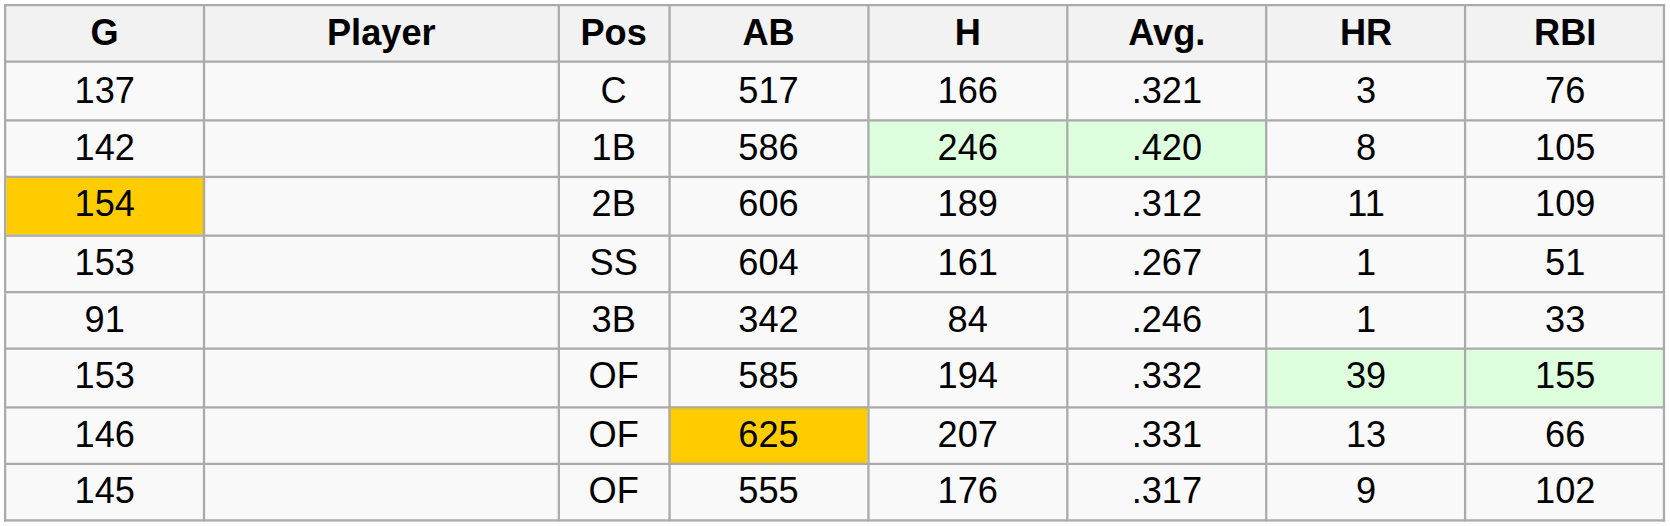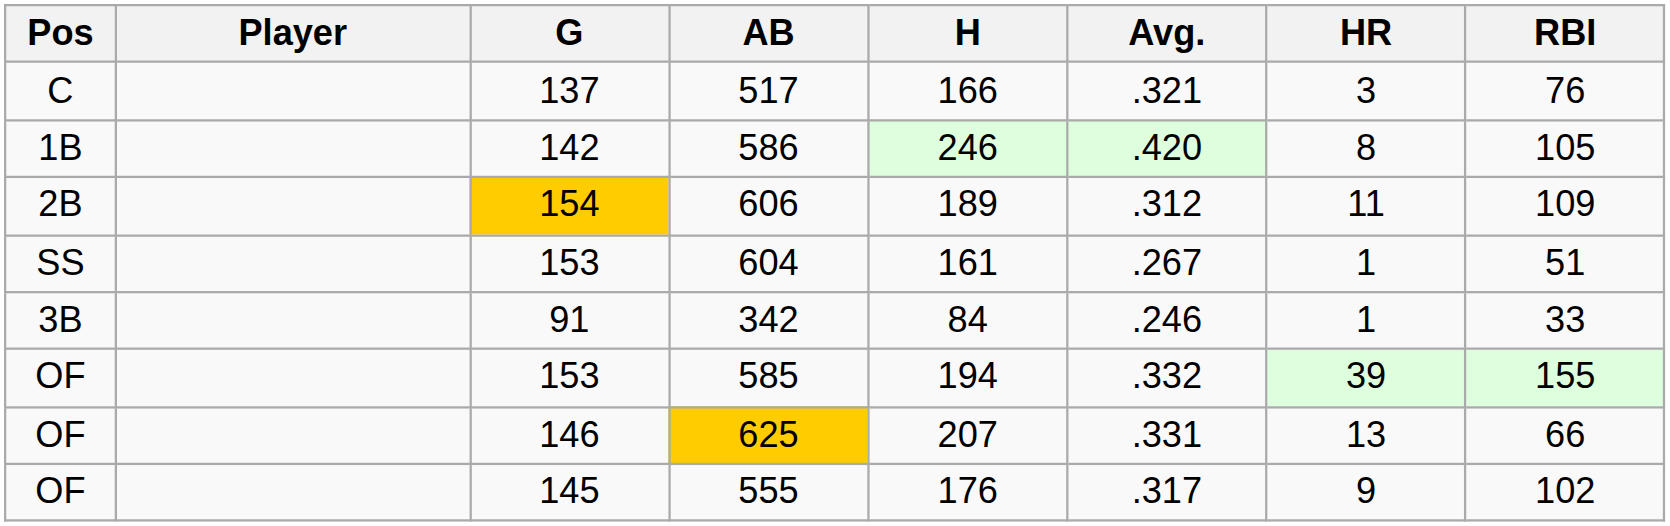columns swapped: Pos <-> G
